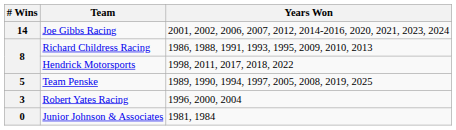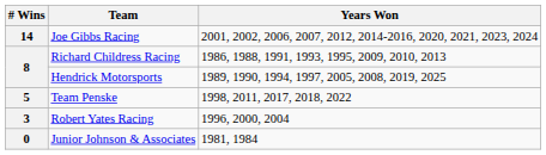Hendrick Motorsports | Years Won: 1998, 2011, 2017, 2018, 2022 -> 1989, 1990, 1994, 1997, 2005, 2008, 2019, 2025
Team Penske | Years Won: 1989, 1990, 1994, 1997, 2005, 2008, 2019, 2025 -> 1998, 2011, 2017, 2018, 2022
